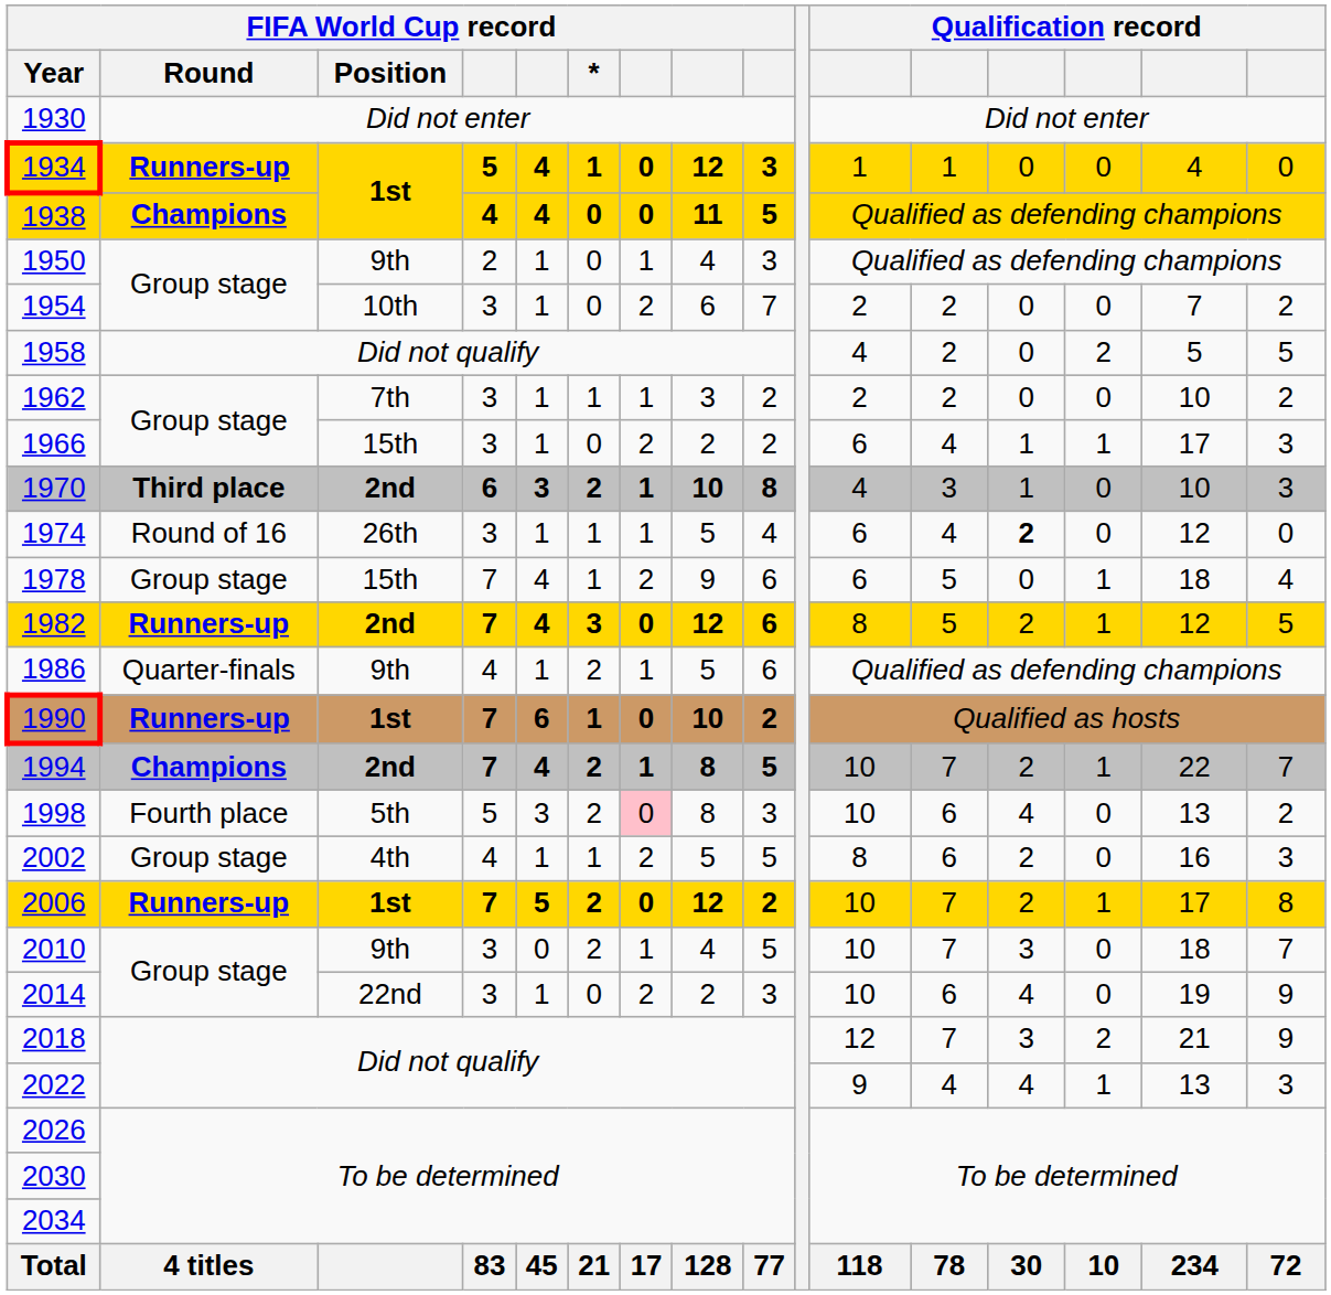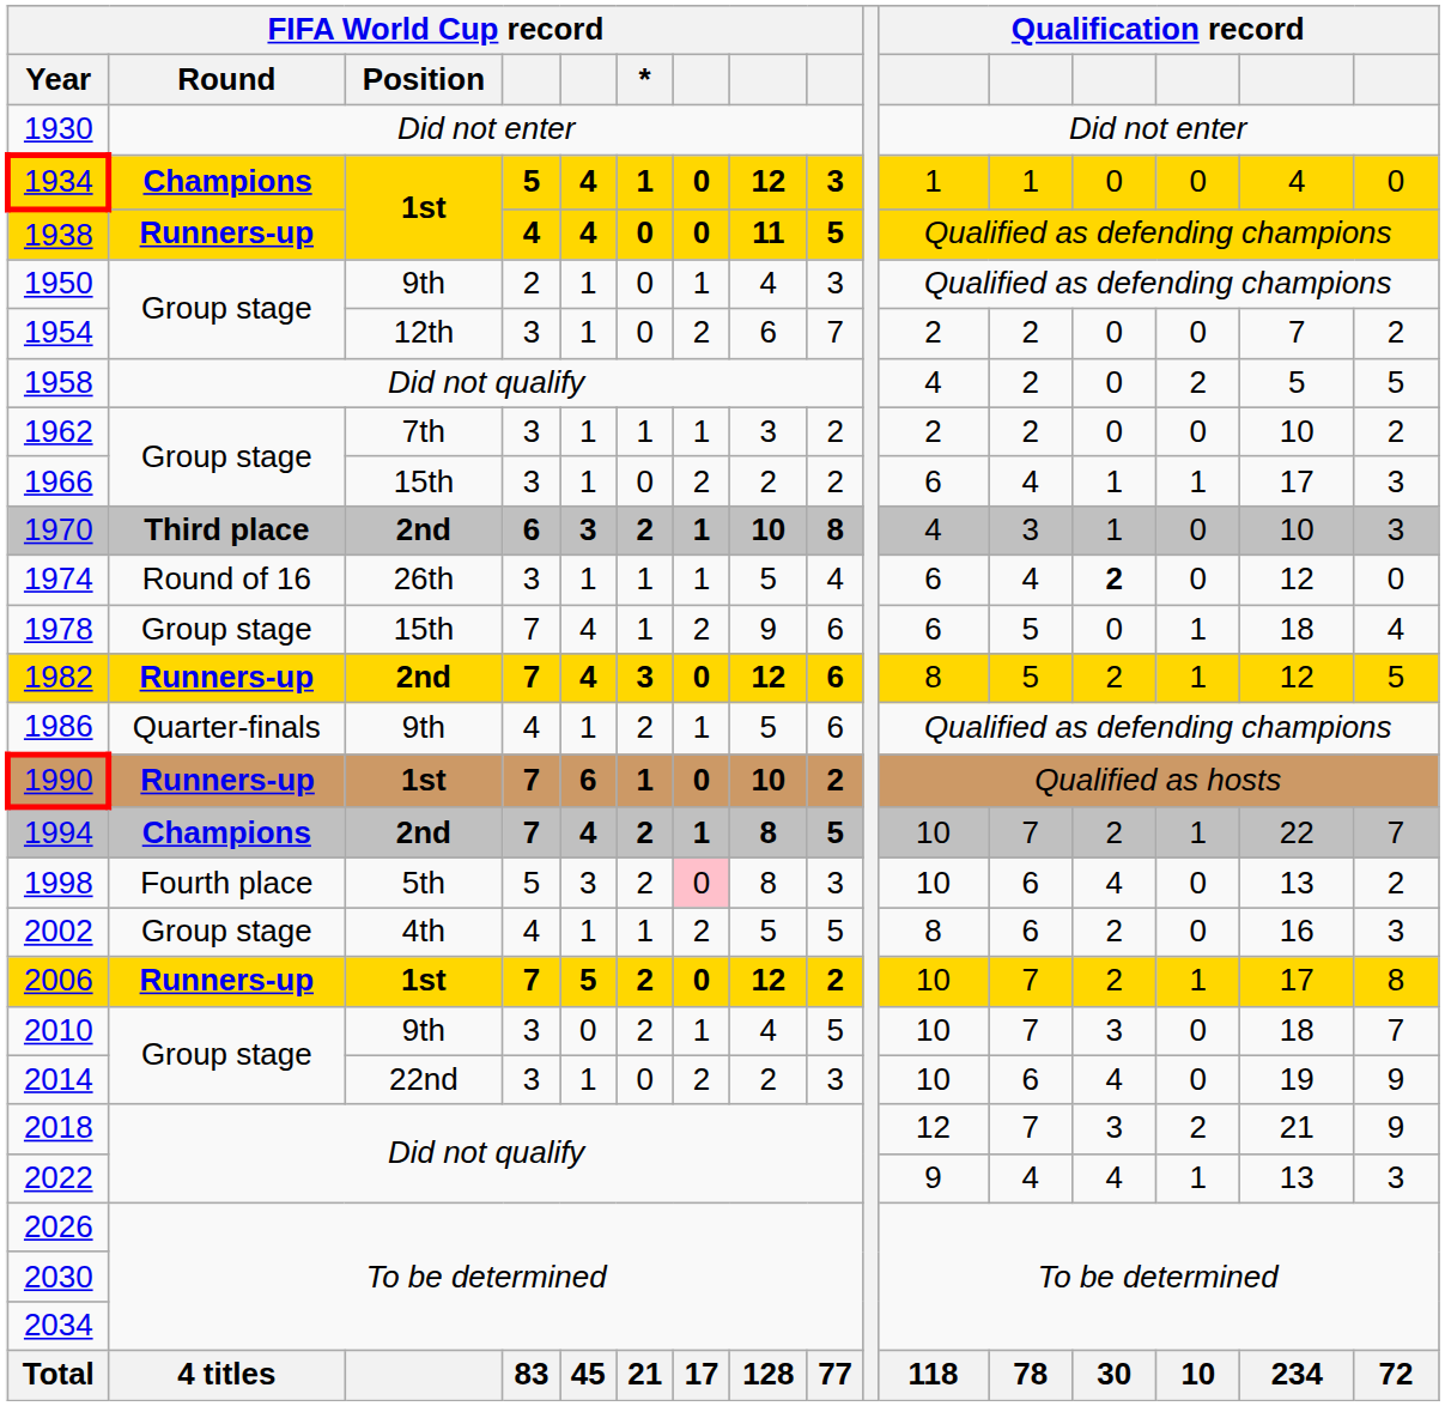1934 | FIFA World Cup record / Round: Runners-up -> Champions
1938 | FIFA World Cup record / Round: Champions -> Runners-up
1954 | FIFA World Cup record / Position: 10th -> 12th
